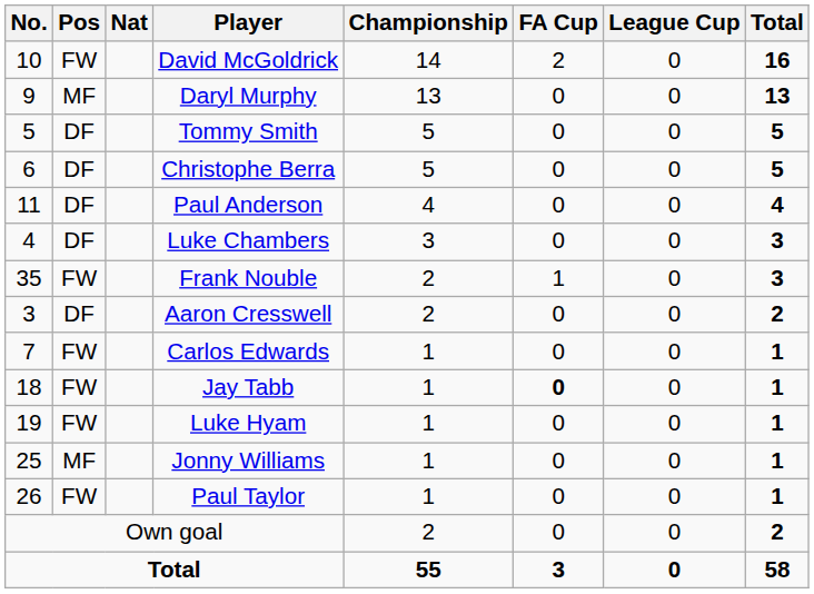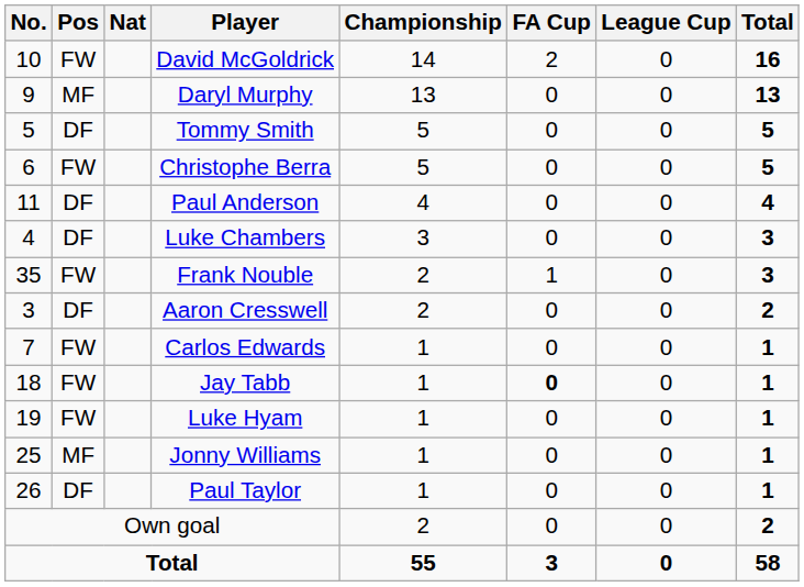Christophe Berra | Pos: DF -> FW
Paul Taylor | Pos: FW -> DF
